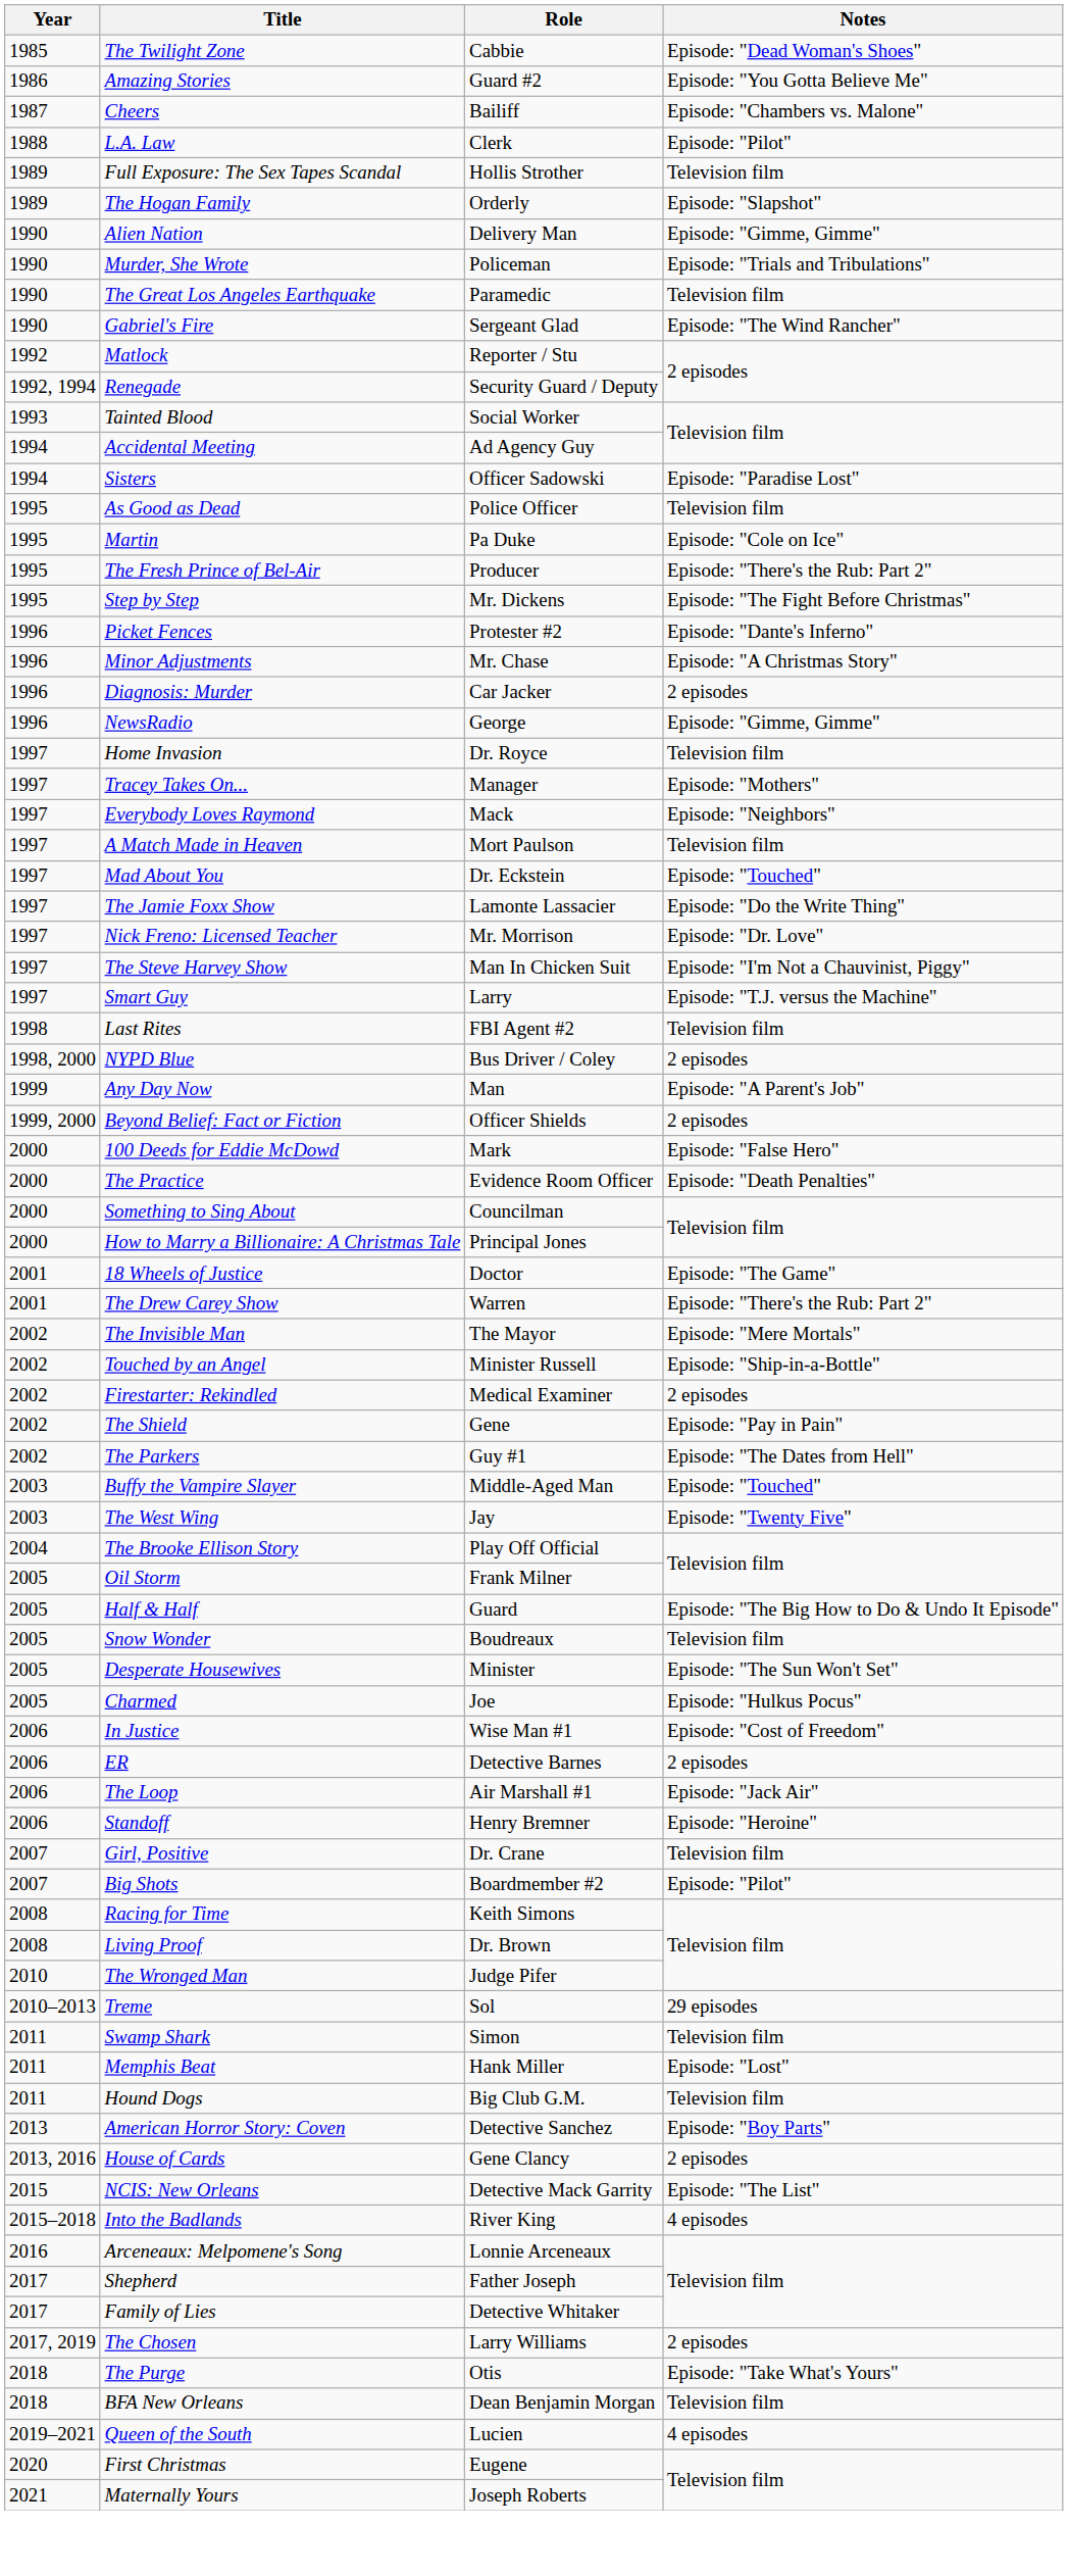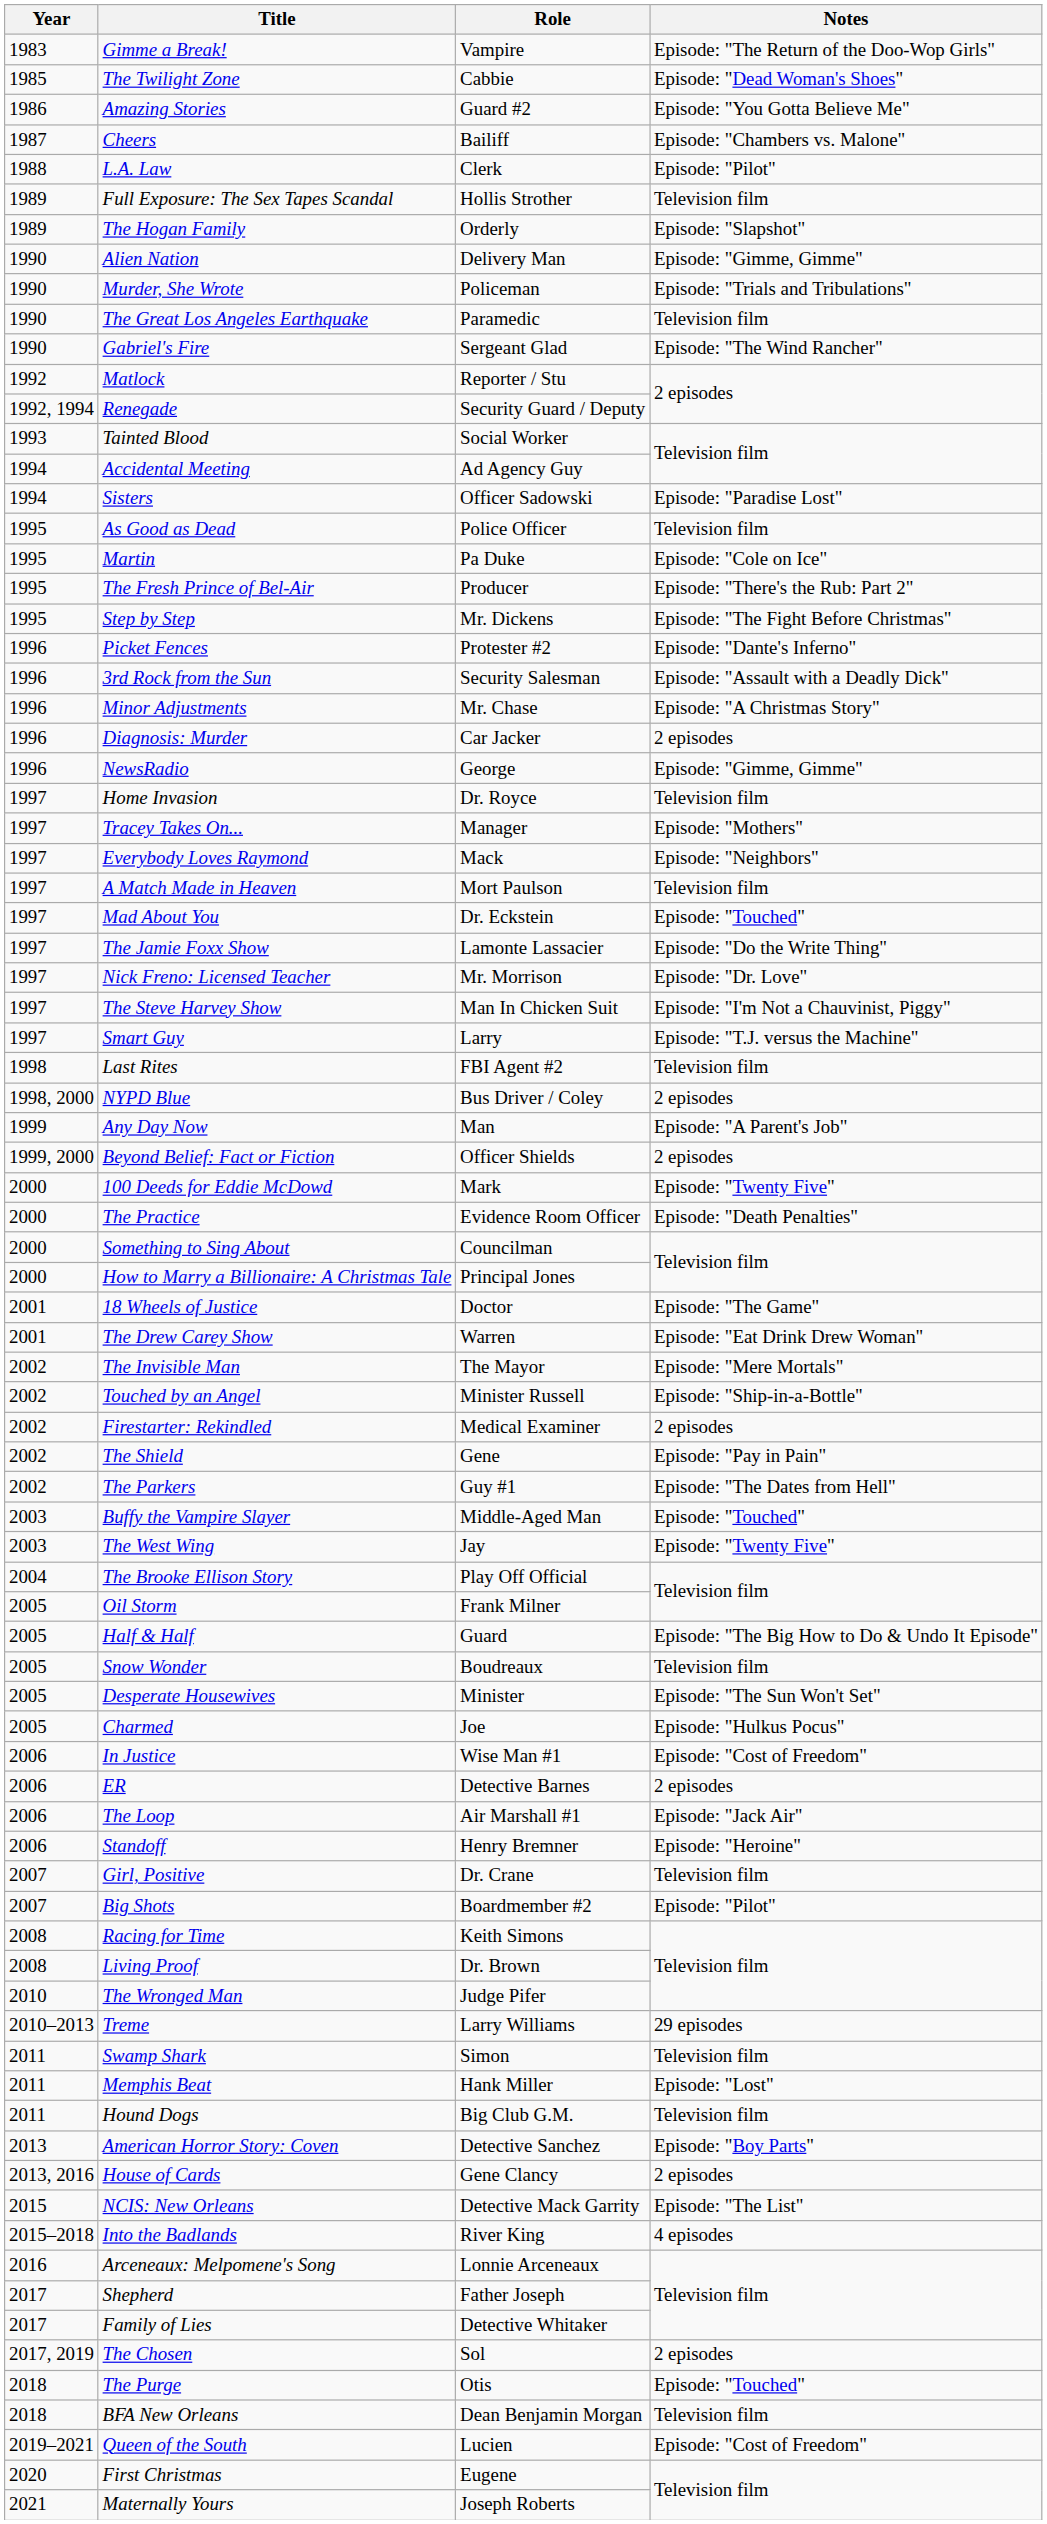+ row: 1983 | Gimme a Break! | Vampire | Episode: "The Return of the Doo-Wop Girls"
+ row: 1996 | 3rd Rock from the Sun | Security Salesman | Episode: "Assault with a Deadly Dick"
100 Deeds for Eddie McDowd | Notes: Episode: "False Hero" -> Episode: "Twenty Five"
The Drew Carey Show | Notes: Episode: "There's the Rub: Part 2" -> Episode: "Eat Drink Drew Woman"
Treme | Role: Sol -> Larry Williams
The Chosen | Role: Larry Williams -> Sol
The Purge | Notes: Episode: "Take What's Yours" -> Episode: "Touched"
Queen of the South | Notes: 4 episodes -> Episode: "Cost of Freedom"
